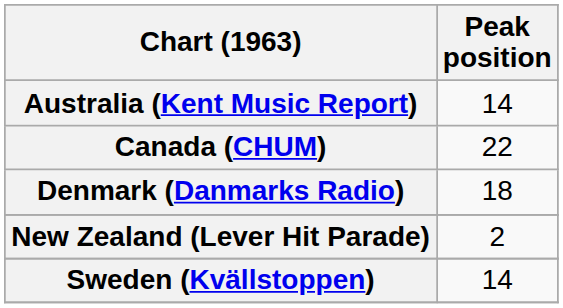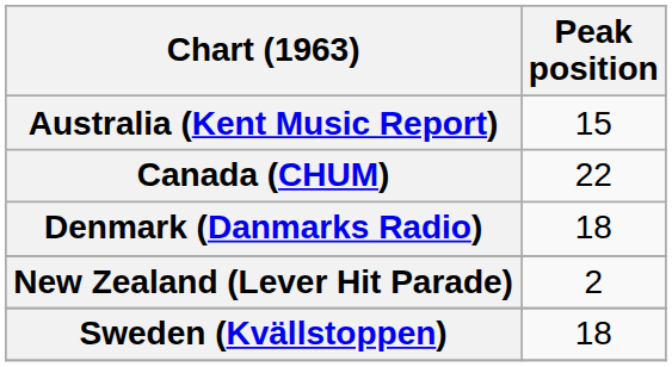Australia (Kent Music Report) | Peak position: 14 -> 15
Sweden (Kvällstoppen) | Peak position: 14 -> 18
